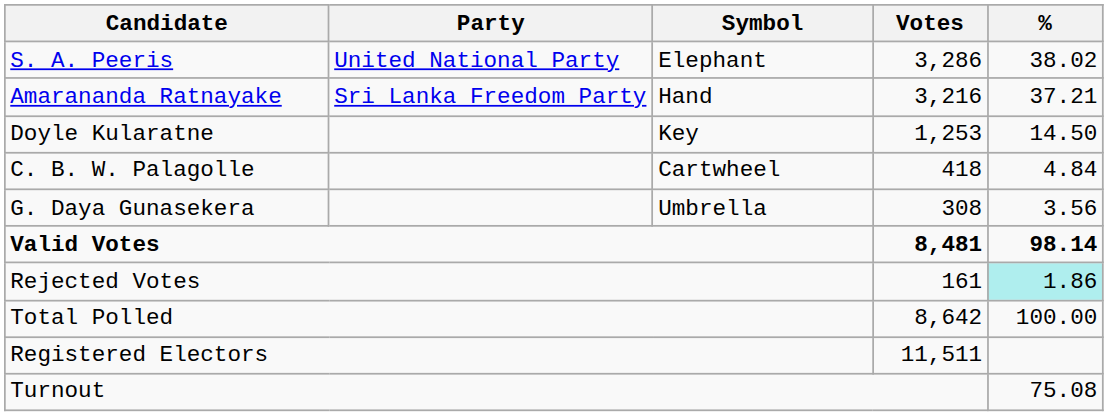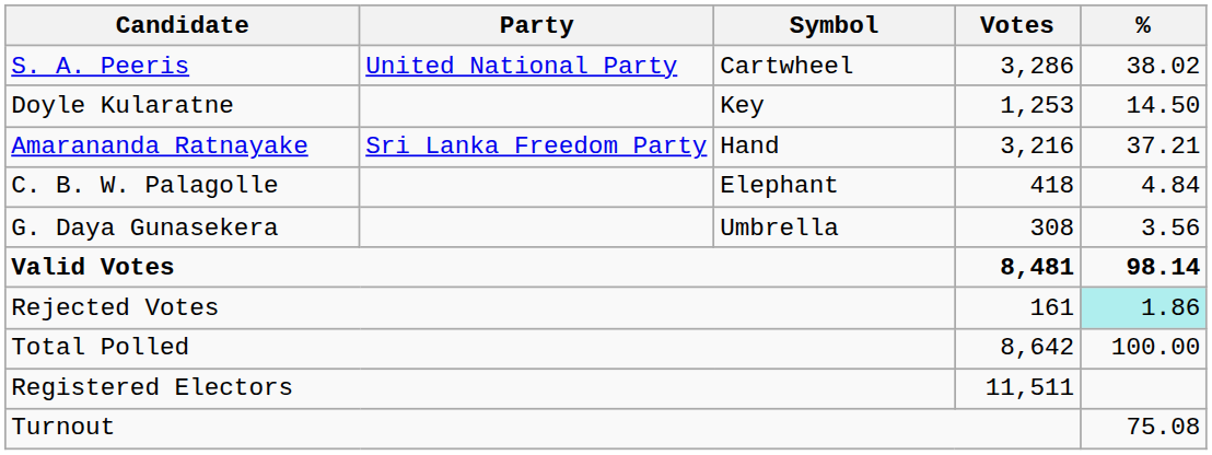S. A. Peeris | Symbol: Elephant -> Cartwheel
rows swapped: Amarananda Ratnayake <-> Doyle Kularatne
C. B. W. Palagolle | Symbol: Cartwheel -> Elephant
